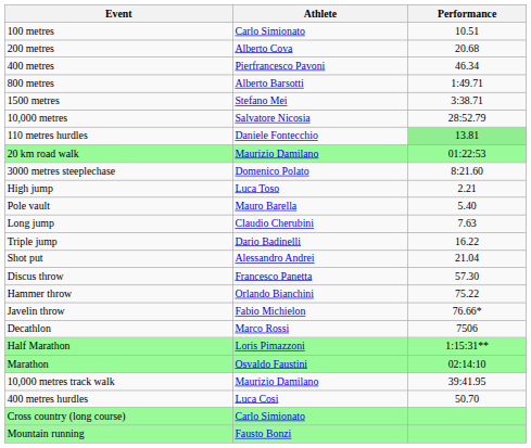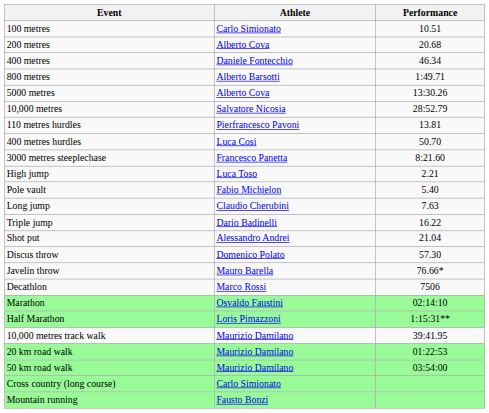400 metres | Athlete: Pierfrancesco Pavoni -> Daniele Fontecchio
- row: 1500 metres | Stefano Mei | 3:38.71
+ row: 5000 metres | Alberto Cova | 13:30.26
110 metres hurdles | Athlete: Daniele Fontecchio -> Pierfrancesco Pavoni
110 metres hurdles | Performance: lightgreen background -> no background
rows swapped: 400 metres hurdles <-> 20 km road walk
3000 metres steeplechase | Athlete: Domenico Polato -> Francesco Panetta
Pole vault | Athlete: Mauro Barella -> Fabio Michielon
Discus throw | Athlete: Francesco Panetta -> Domenico Polato
- row: Hammer throw | Orlando Bianchini | 75.22
Javelin throw | Athlete: Fabio Michielon -> Mauro Barella
rows swapped: Half Marathon <-> Marathon
+ row: 50 km road walk | Maurizio Damilano | 03:54:00
